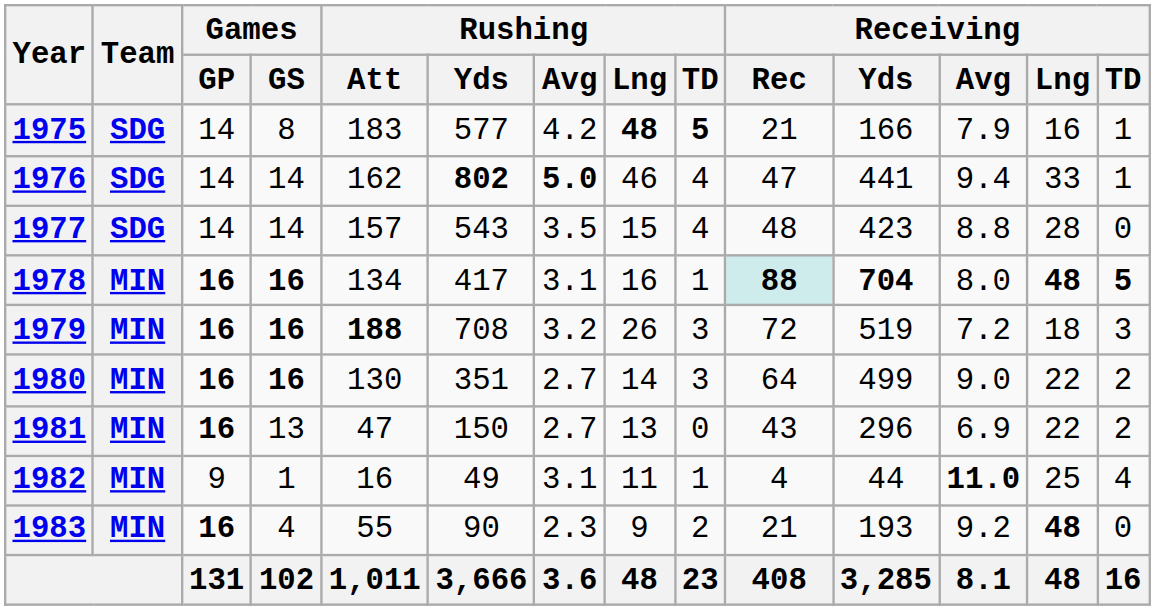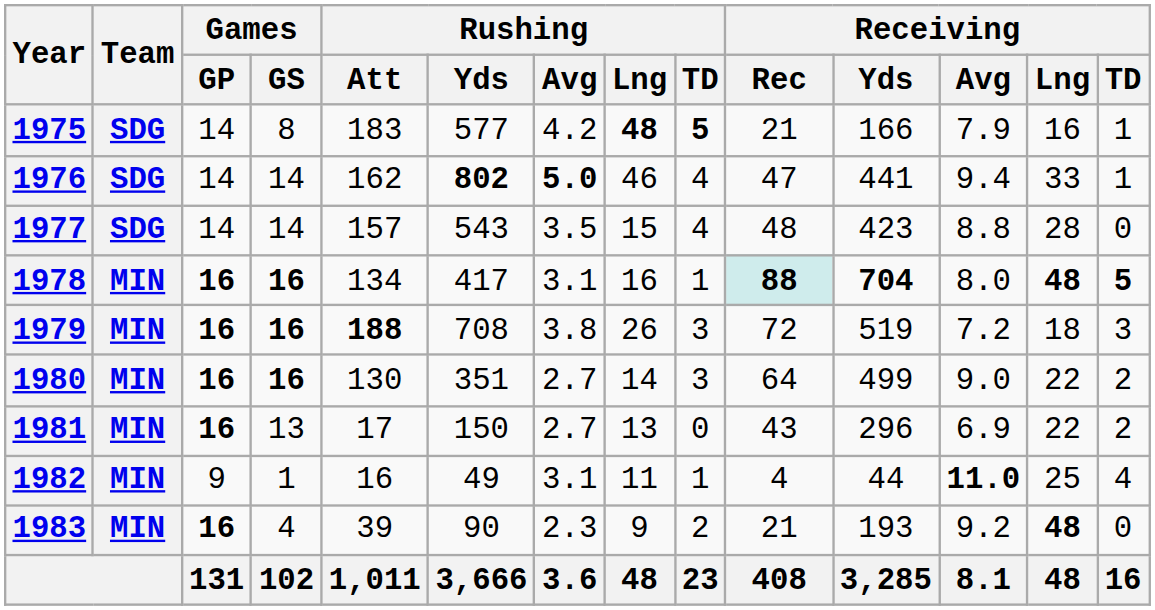1979 | Rushing / Avg: 3.2 -> 3.8
1981 | Rushing / Att: 47 -> 17
1983 | Rushing / Att: 55 -> 39
